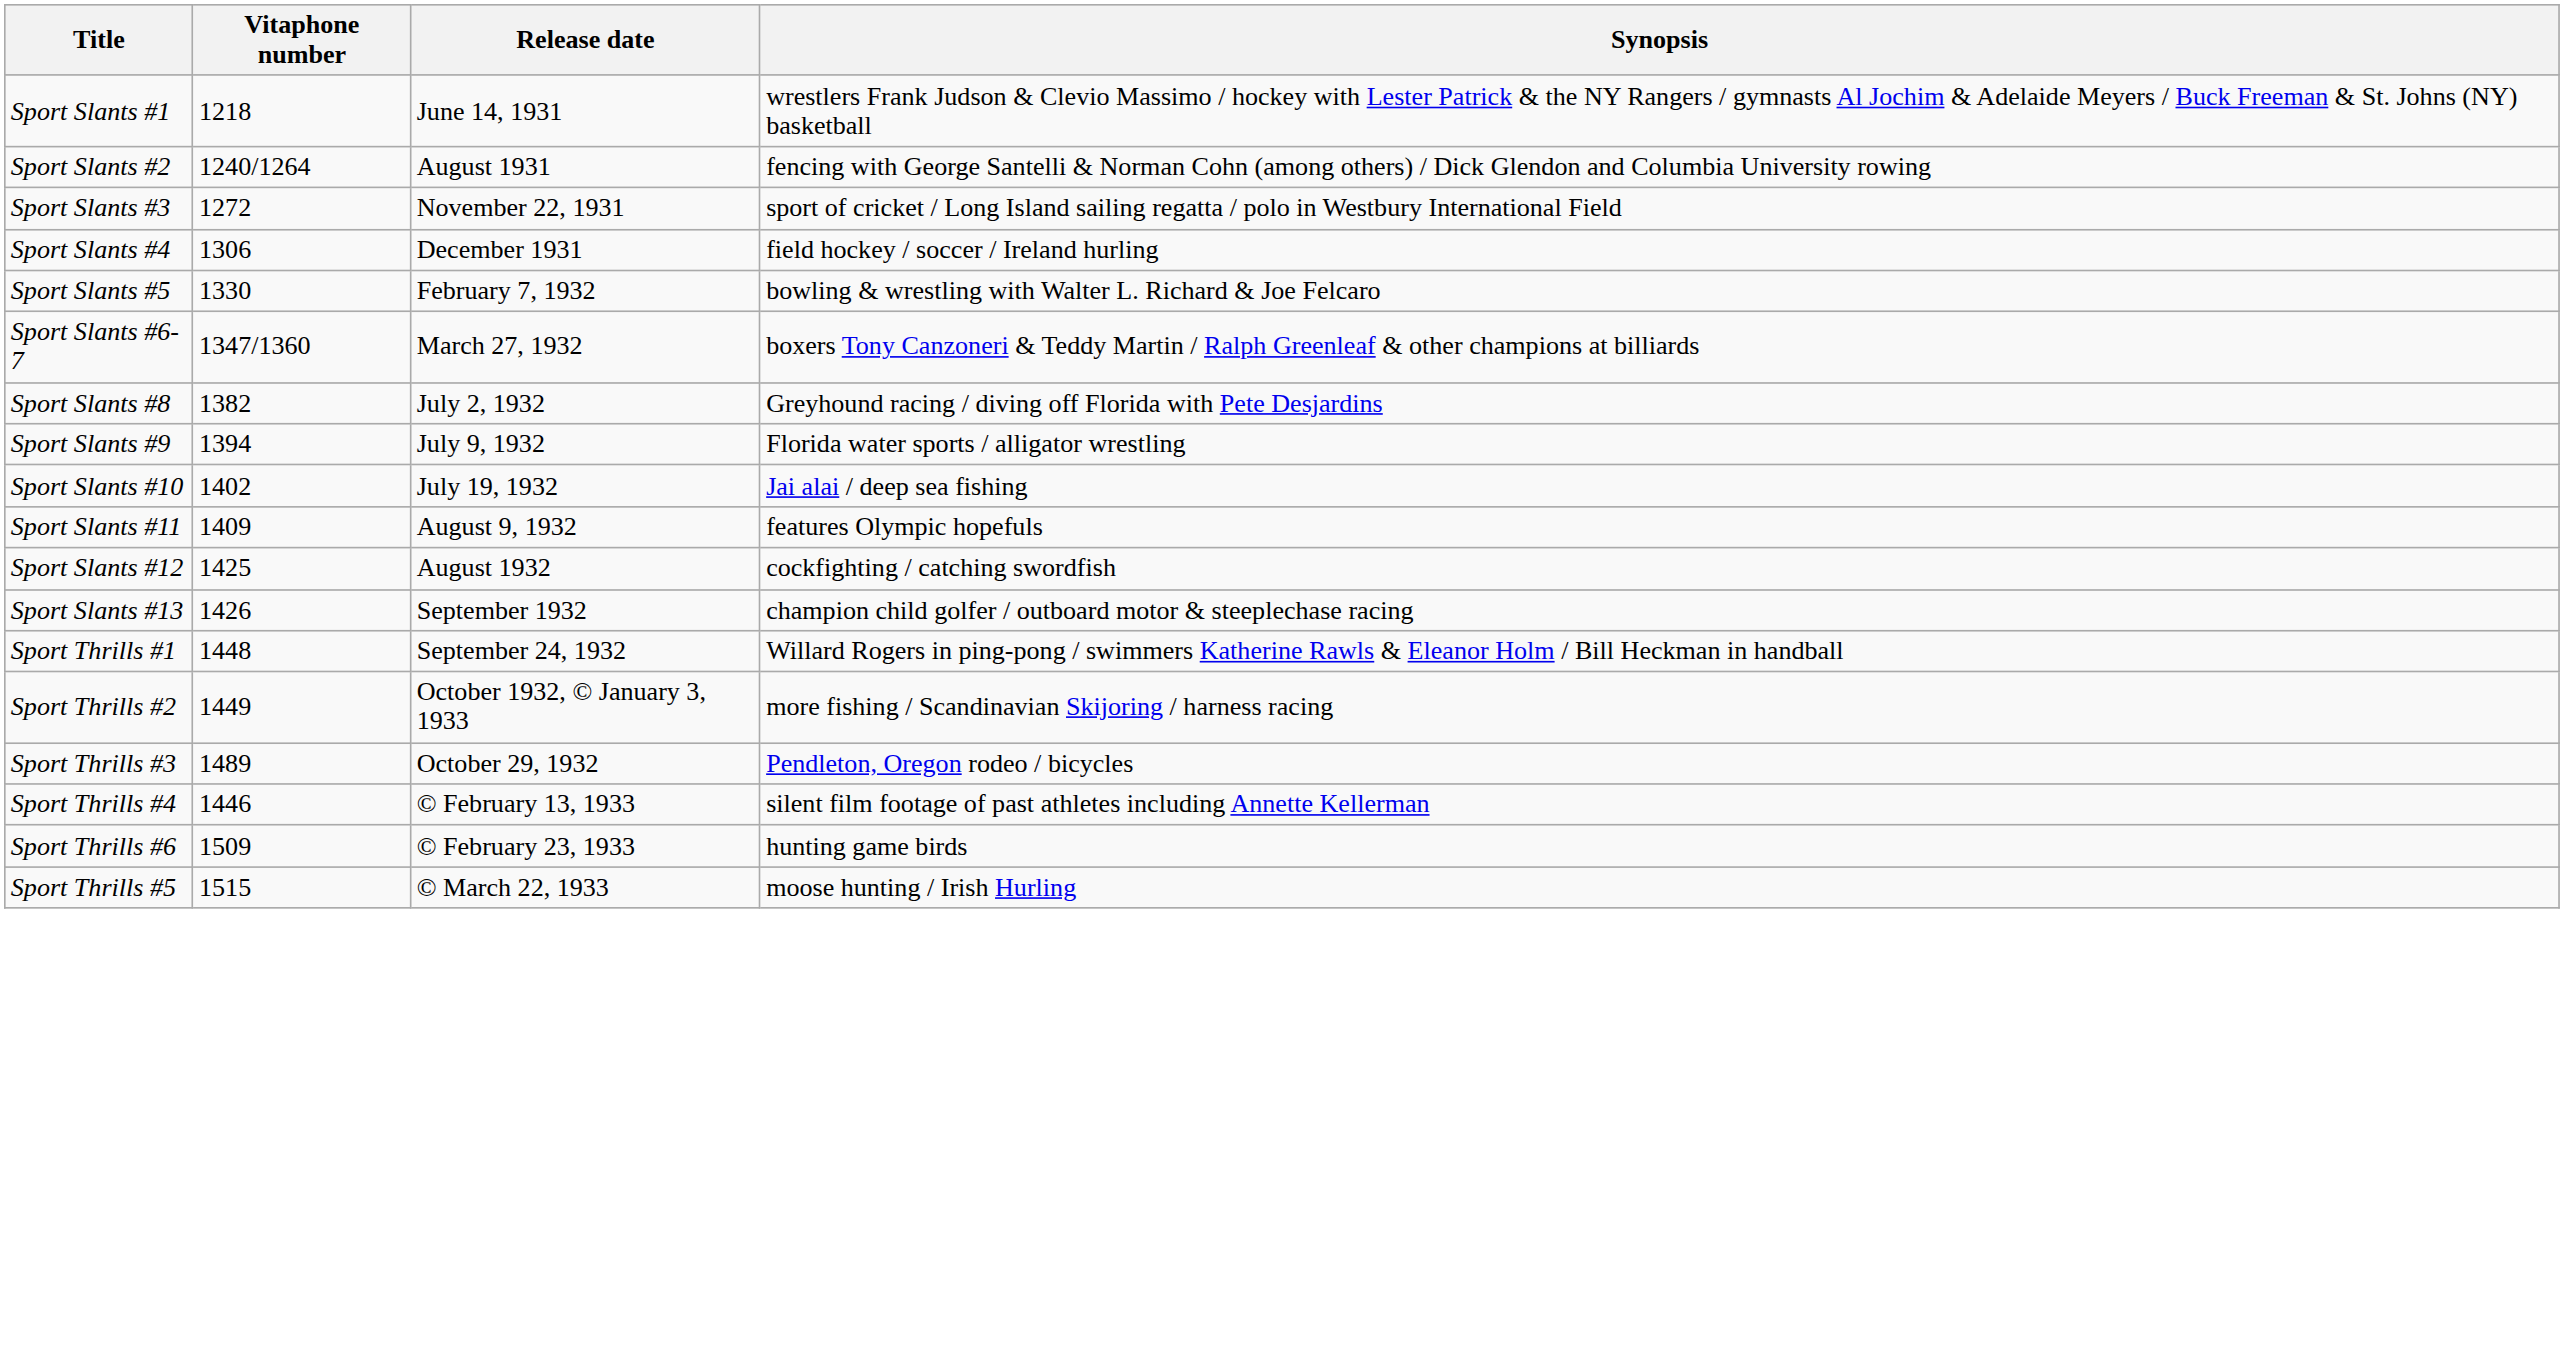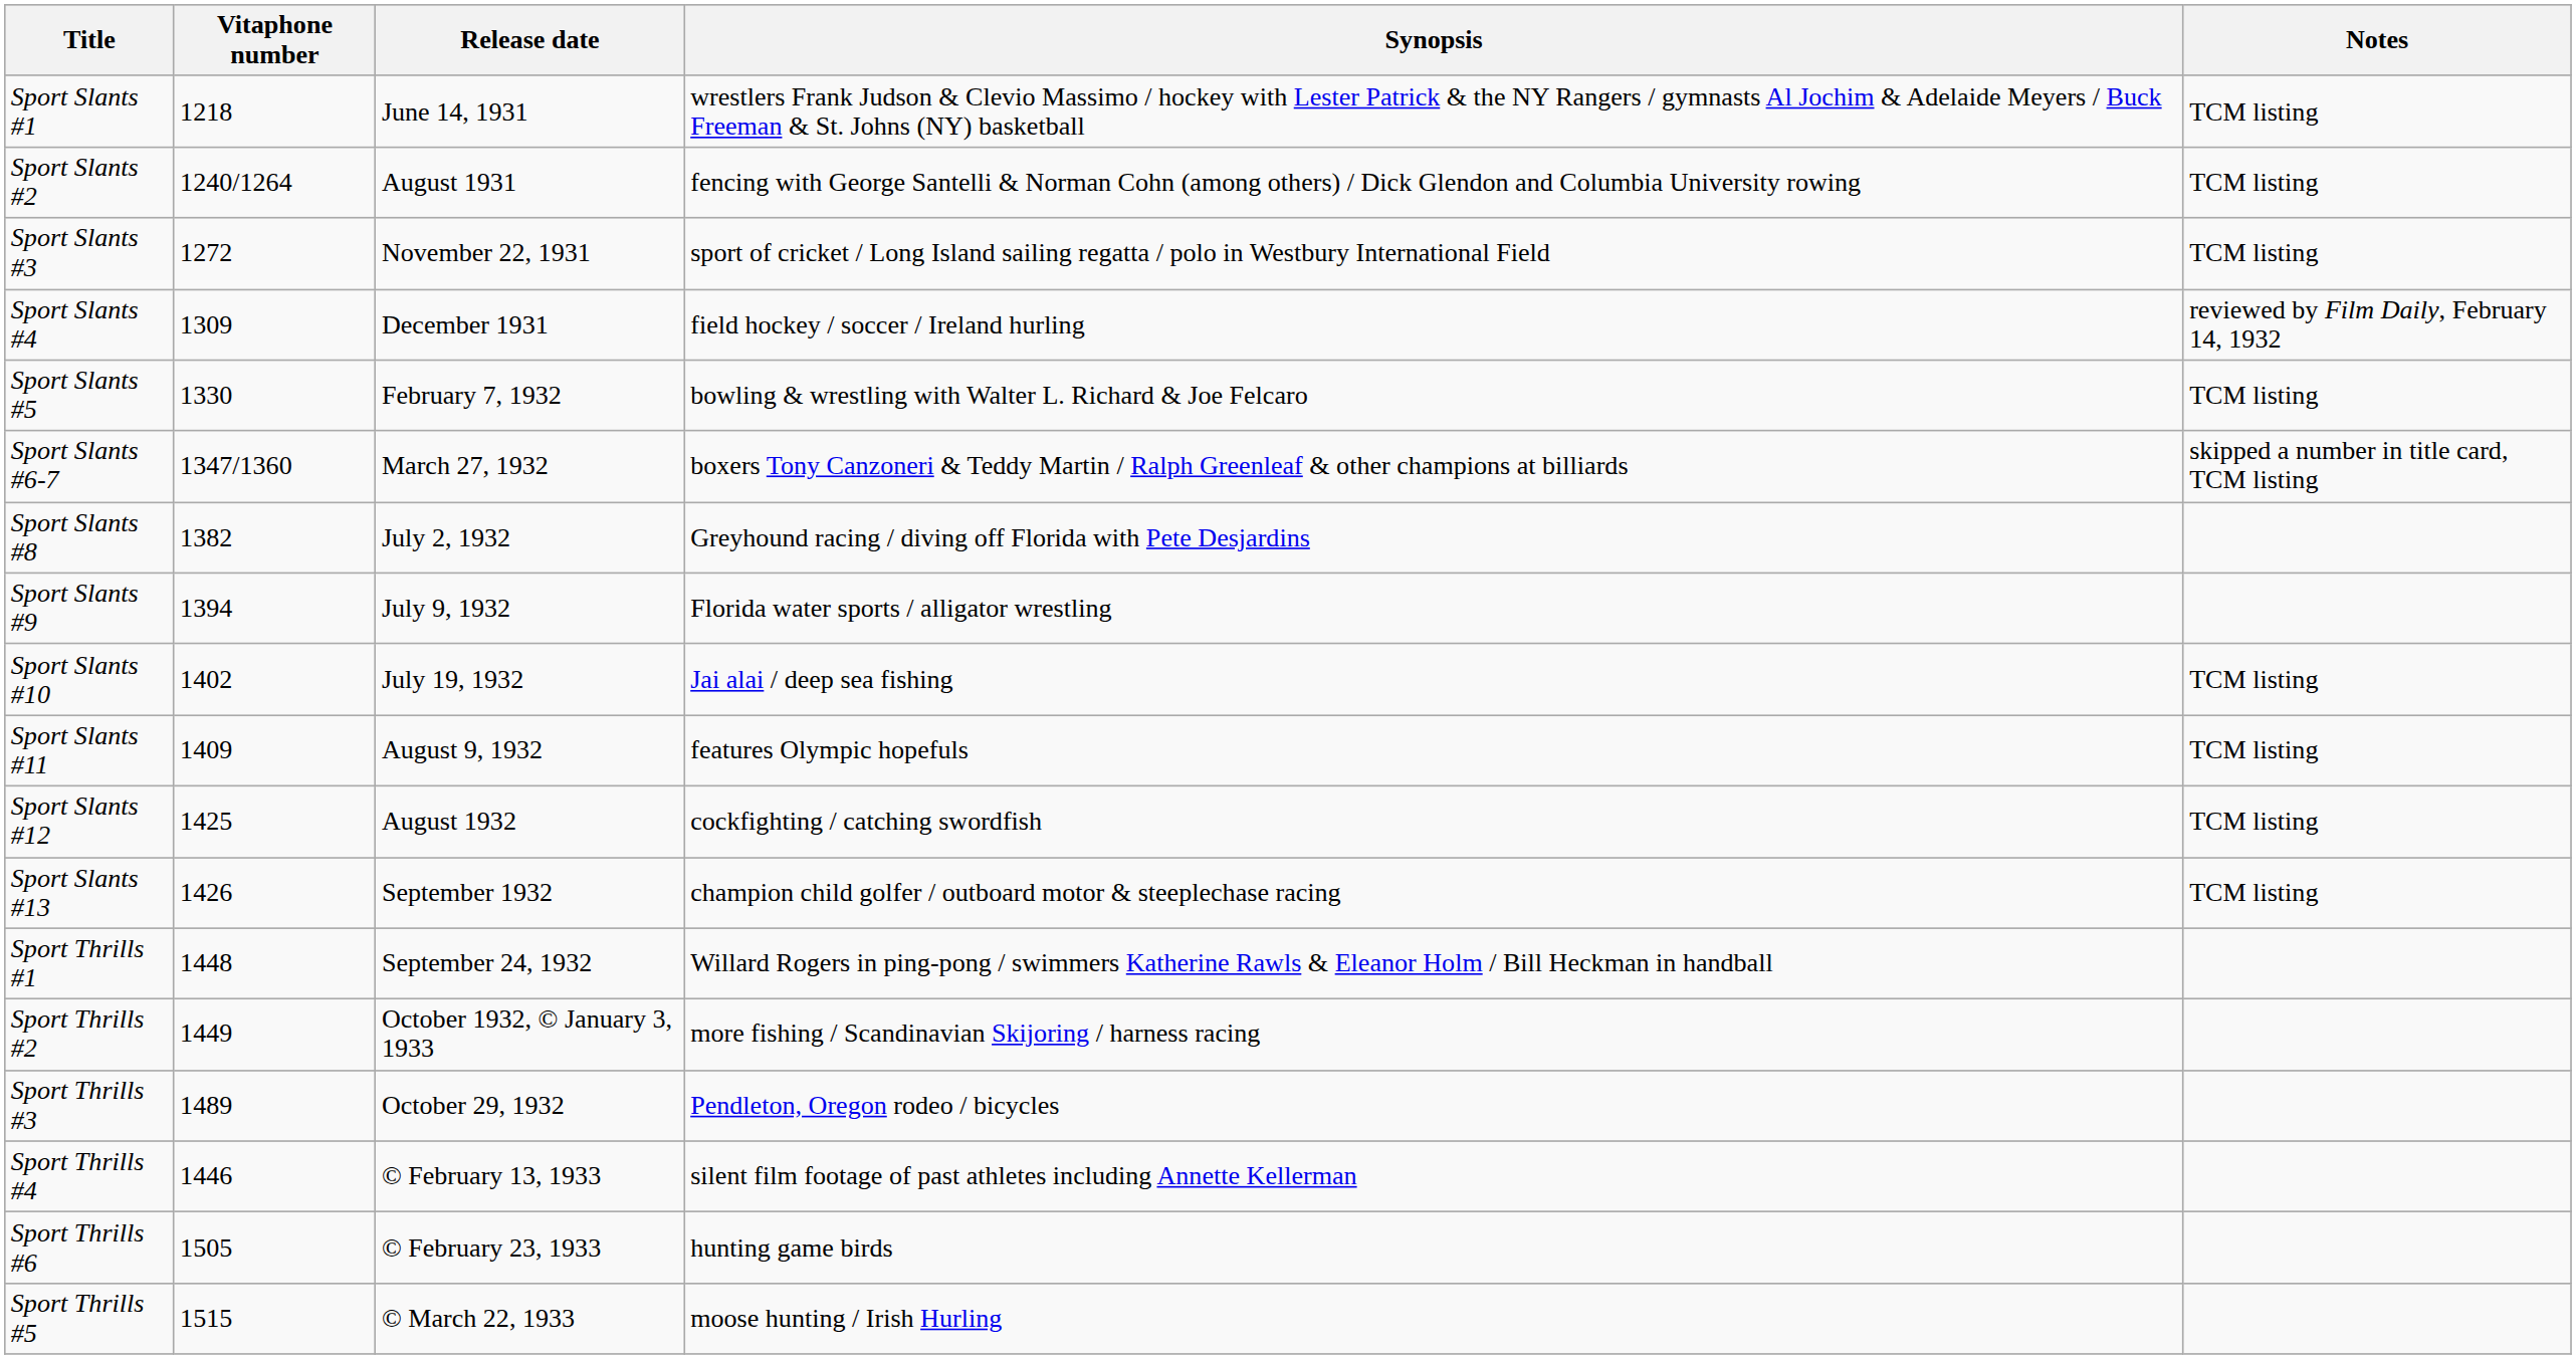+ column: Notes | TCM listing | TCM listing | TCM listing | reviewed by Film Daily, February 14, 1932 | TCM listing | skipped a number in title card, TCM listing | TCM listing | TCM listing | TCM listing | TCM listing
Sport Slants #4 | Vitaphone number: 1306 -> 1309
Sport Thrills #6 | Vitaphone number: 1509 -> 1505
